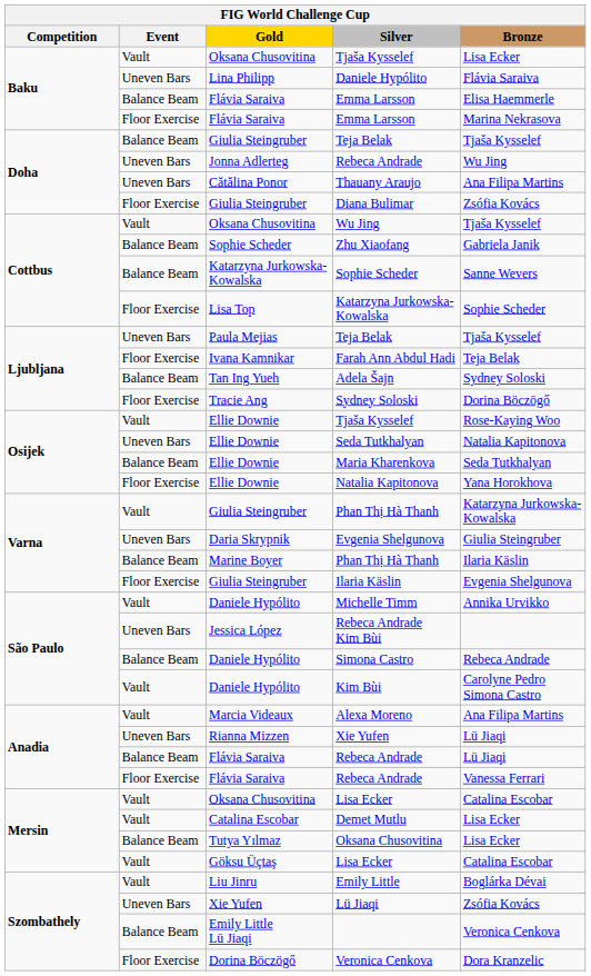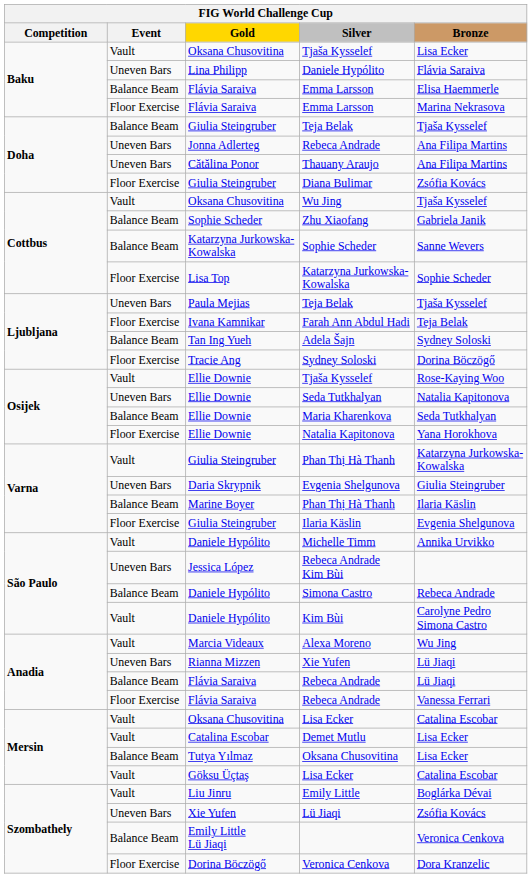Jonna Adlerteg / Rebeca Andrade | Bronze: Wu Jing -> Ana Filipa Martins
Alexa Moreno | Bronze: Ana Filipa Martins -> Wu Jing
